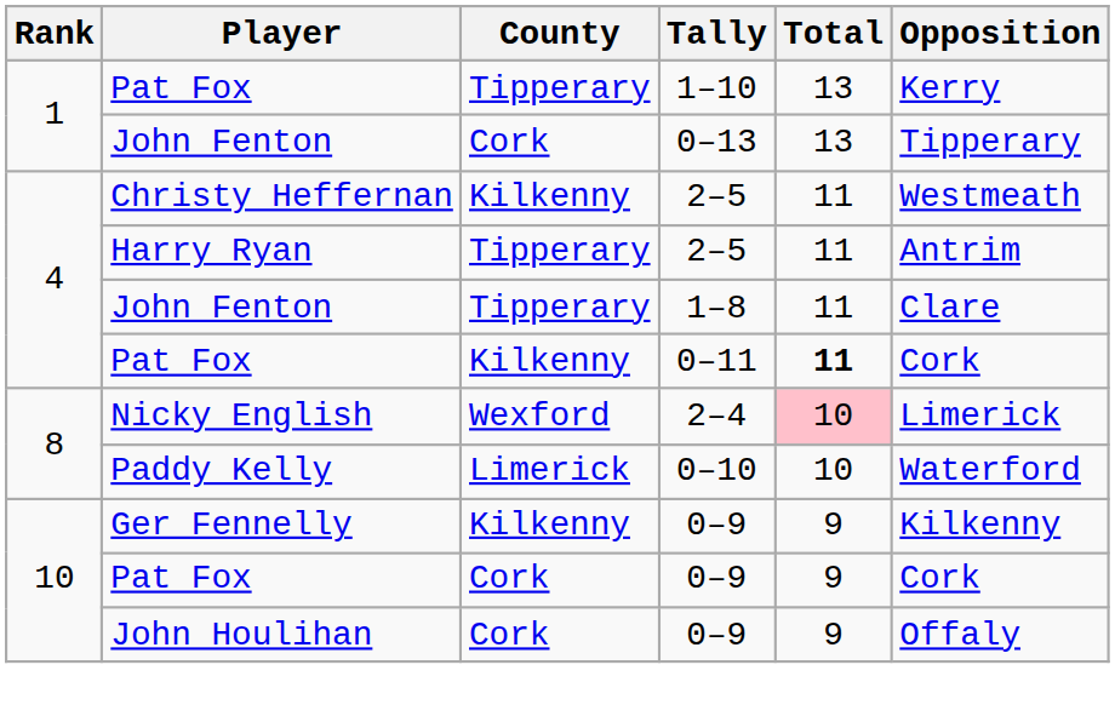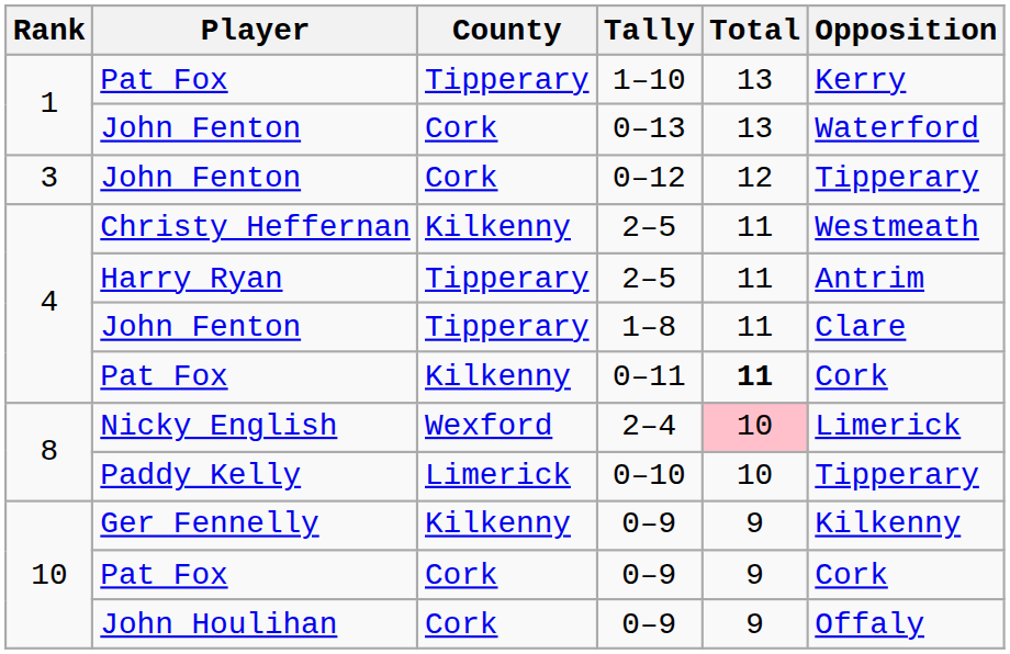0–13 | Opposition: Tipperary -> Waterford
+ row: 3 | John Fenton | Cork | 0–12 | 12 | Tipperary
0–10 | Opposition: Waterford -> Tipperary
